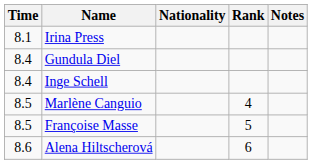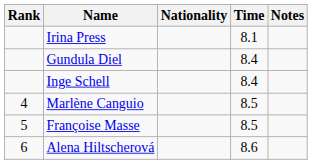columns swapped: Rank <-> Time
